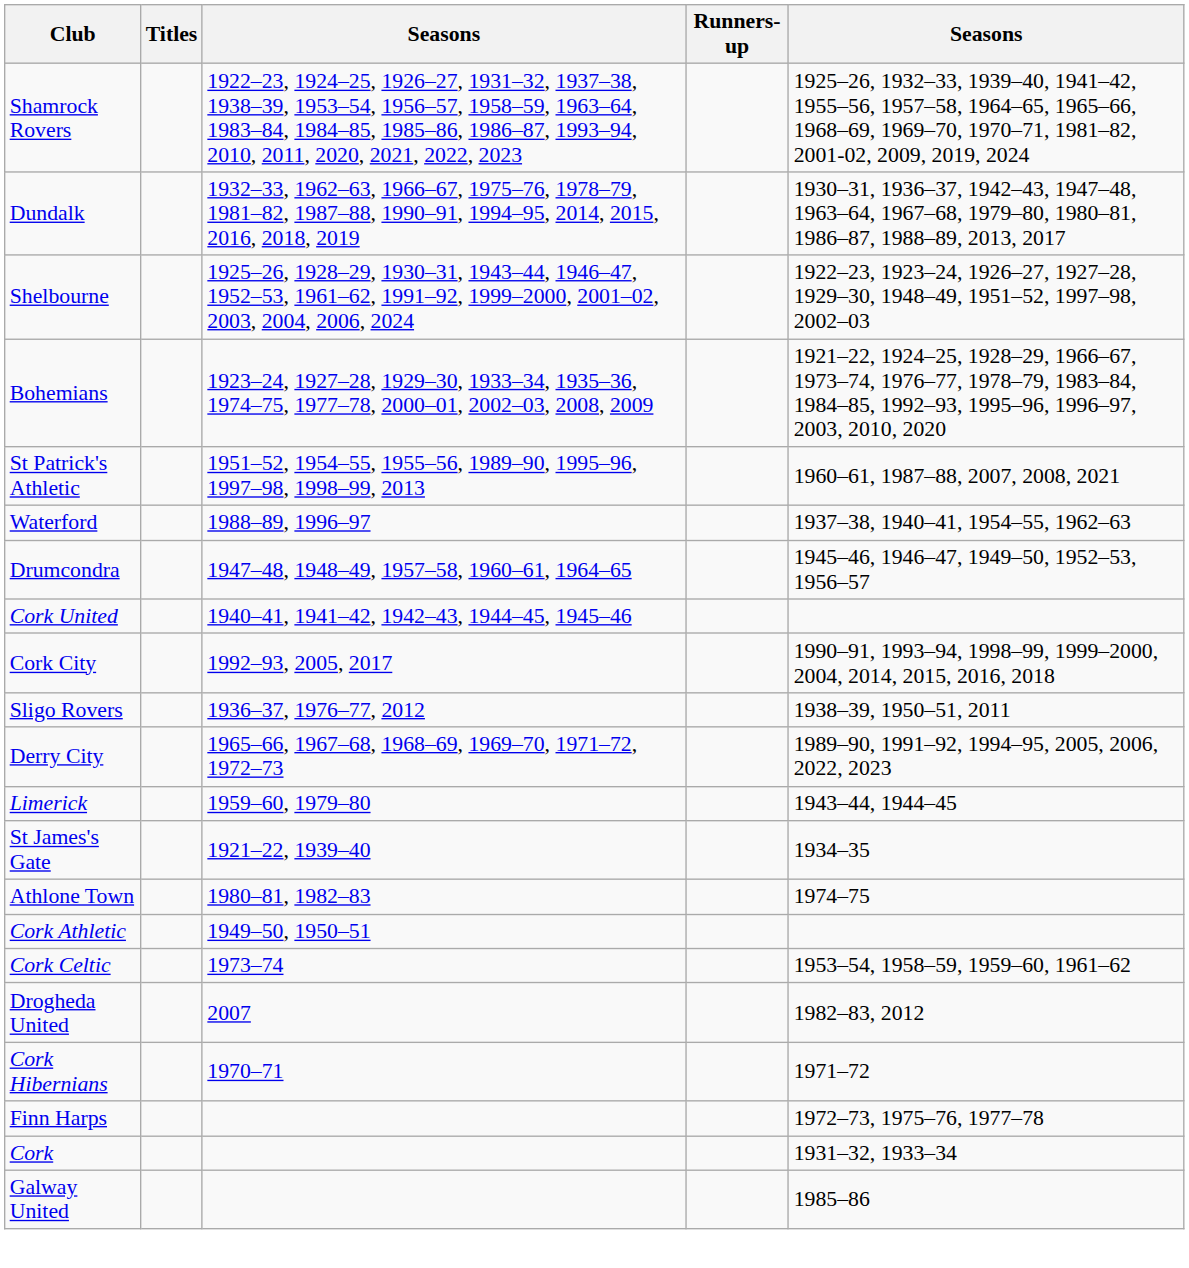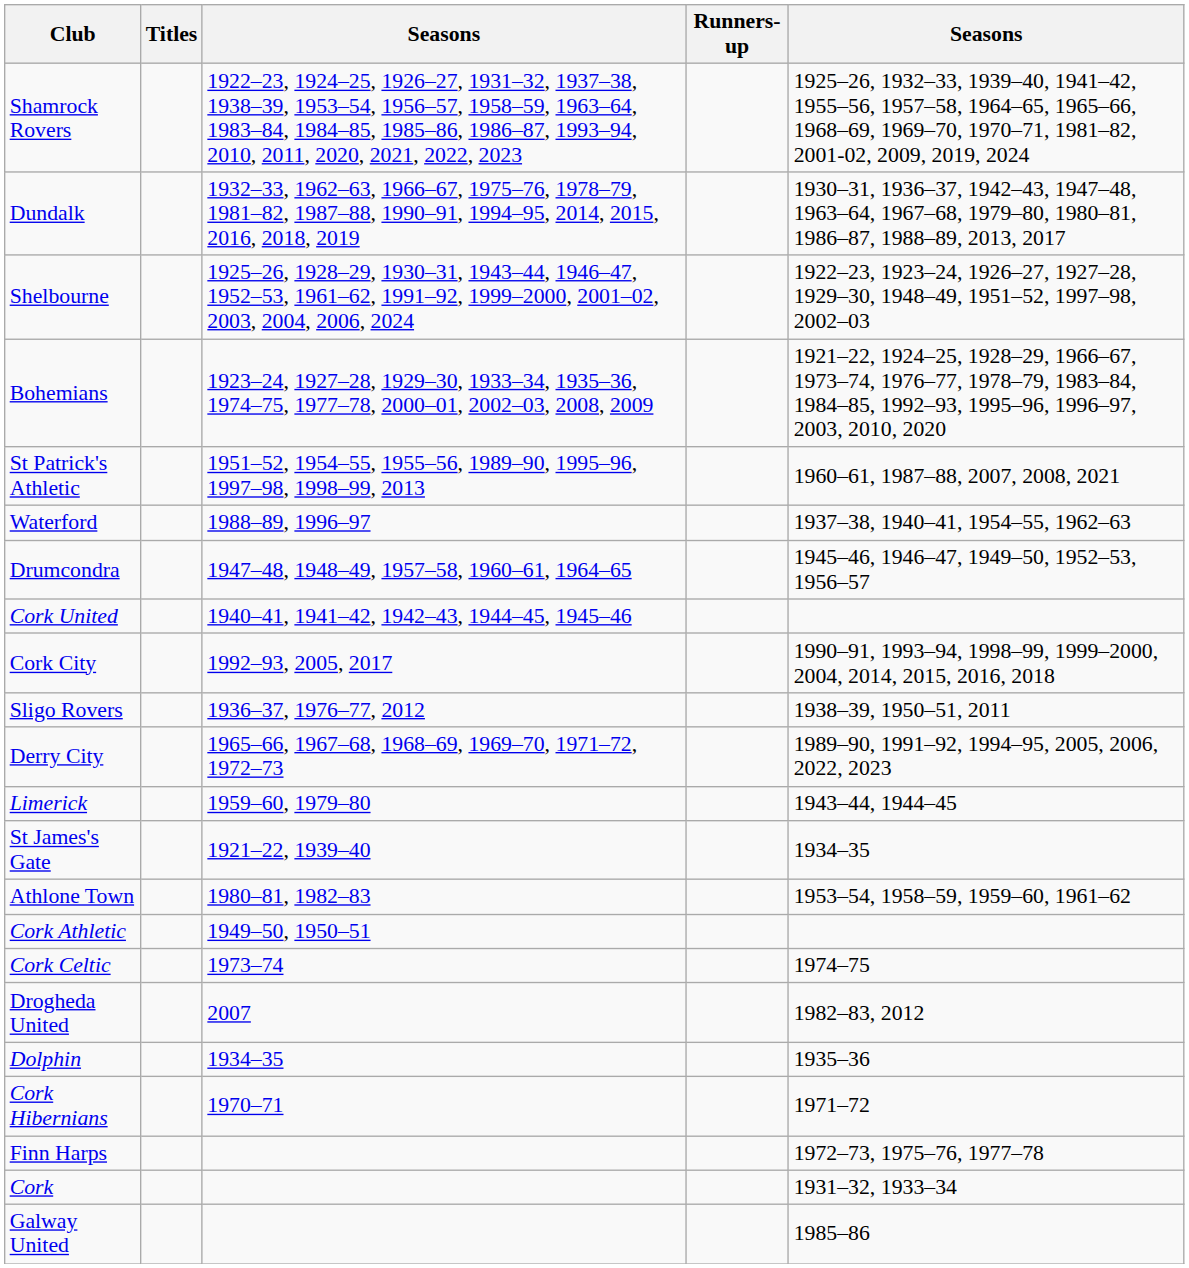Athlone Town | column 5: 1974–75 -> 1953–54, 1958–59, 1959–60, 1961–62
Cork Celtic | column 5: 1953–54, 1958–59, 1959–60, 1961–62 -> 1974–75
+ row: Dolphin | 1934–35 | 1935–36
